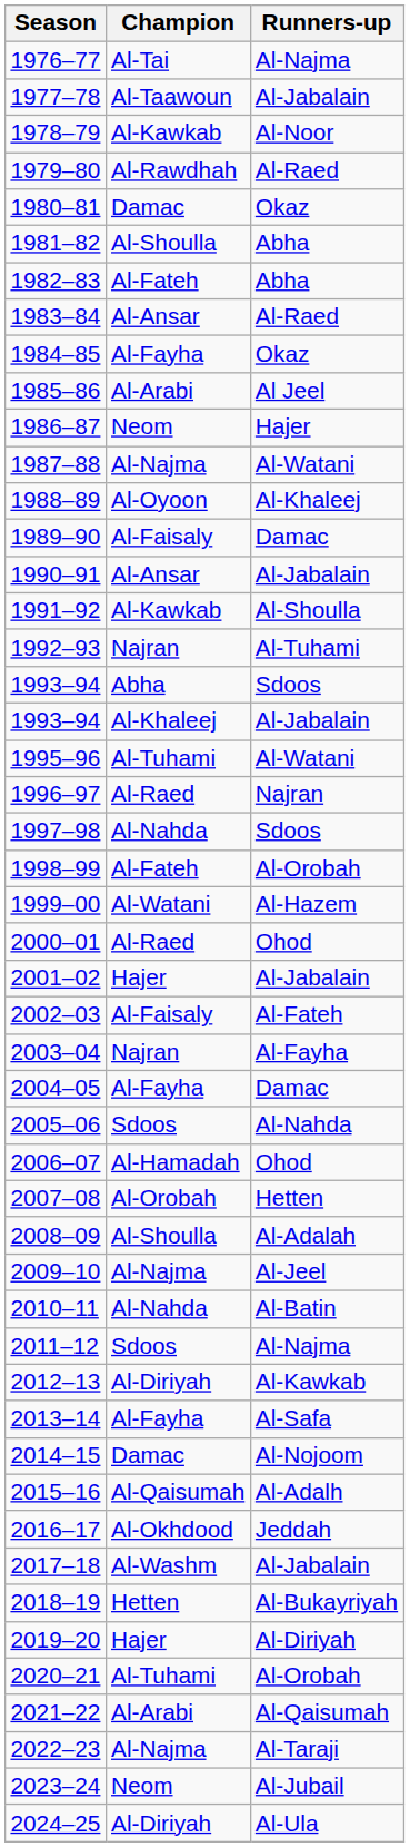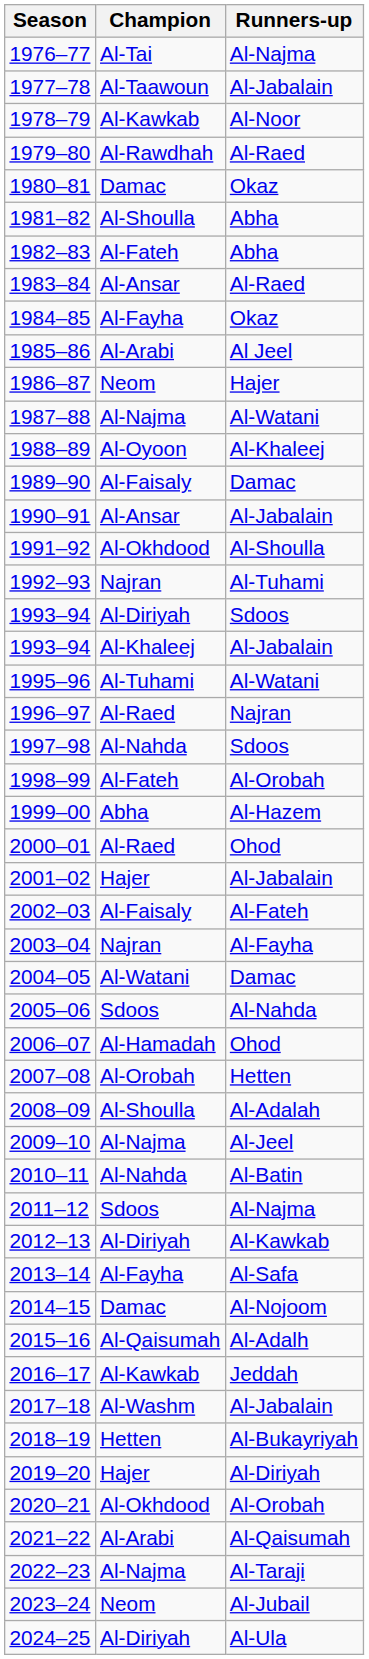1991–92 | Champion: Al-Kawkab -> Al-Okhdood
1993–94 / Sdoos | Champion: Abha -> Al-Diriyah
1999–00 | Champion: Al-Watani -> Abha
2004–05 | Champion: Al-Fayha -> Al-Watani
2016–17 | Champion: Al-Okhdood -> Al-Kawkab
2020–21 | Champion: Al-Tuhami -> Al-Okhdood
